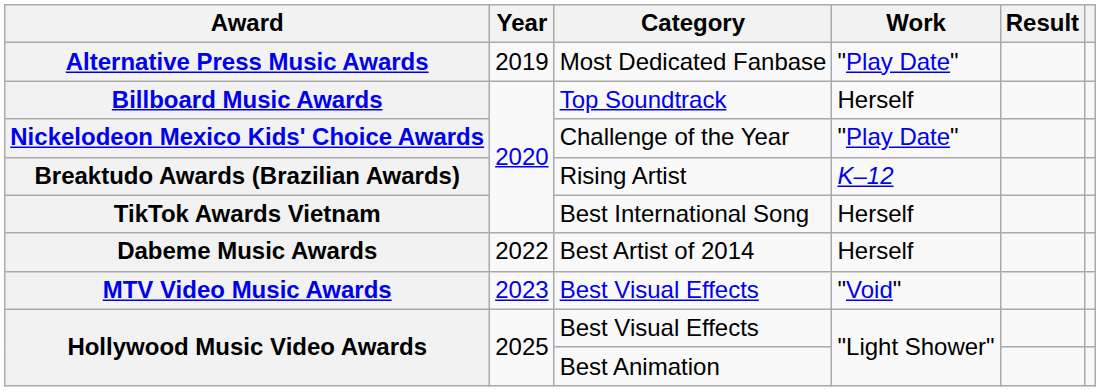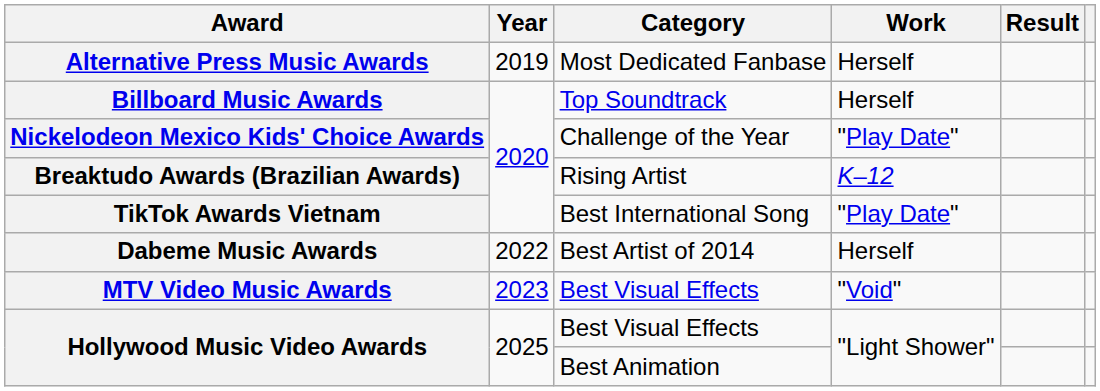Alternative Press Music Awards | Work: "Play Date" -> Herself
TikTok Awards Vietnam | Work: Herself -> "Play Date"
